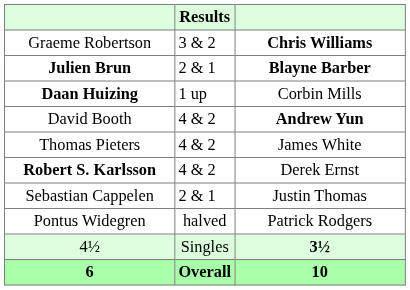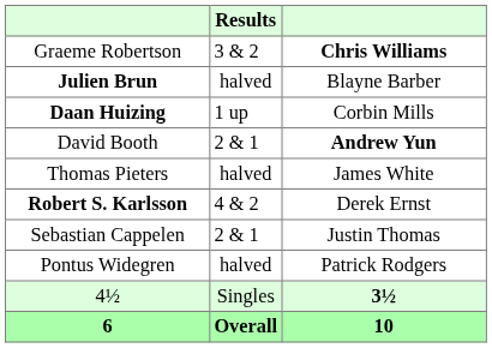Julien Brun | Results: 2 & 1 -> halved
Julien Brun | column 3: bold -> normal
David Booth | Results: 4 & 2 -> 2 & 1
Thomas Pieters | Results: 4 & 2 -> halved
